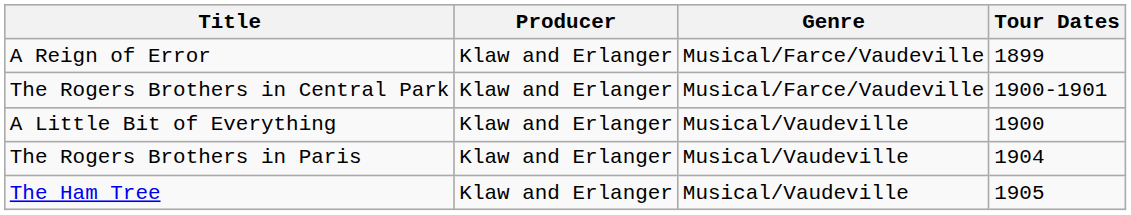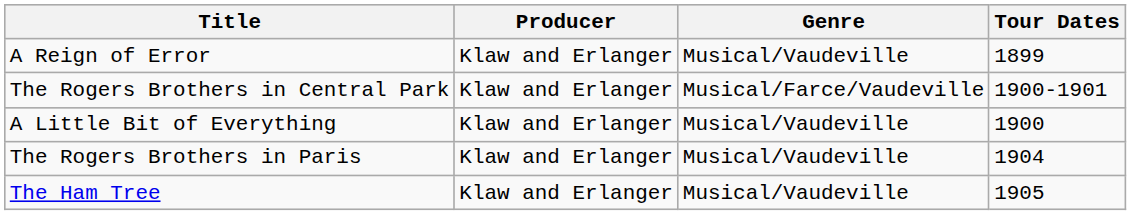A Reign of Error | Genre: Musical/Farce/Vaudeville -> Musical/Vaudeville
